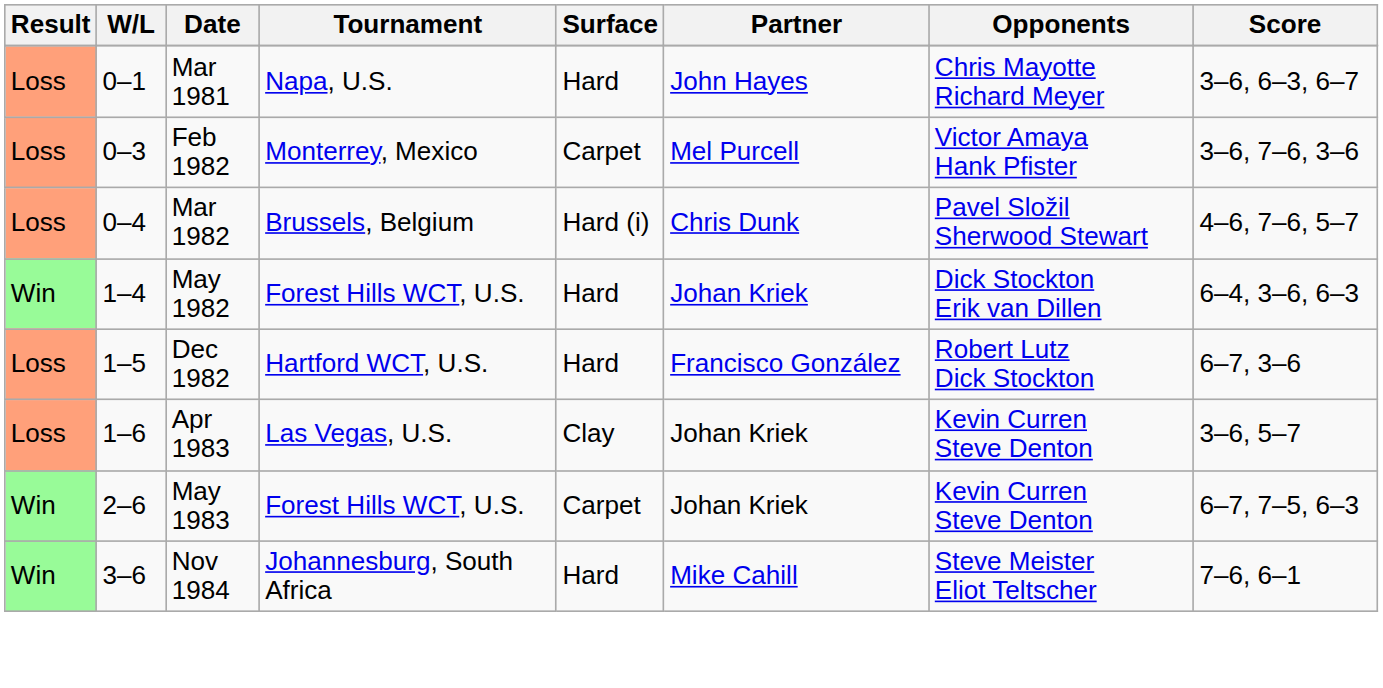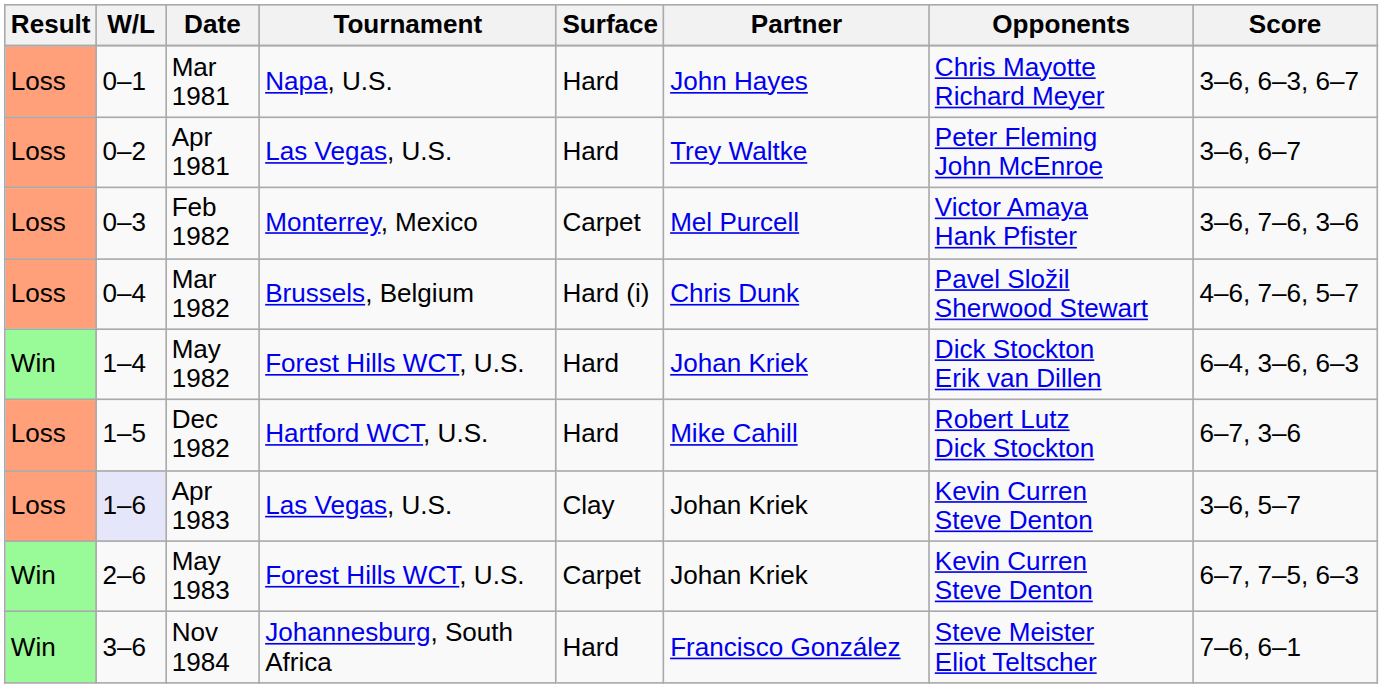+ row: Loss | 0–2 | Apr 1981 | Las Vegas, U.S. | Hard | Trey Waltke | Peter Fleming John McEnroe | 3–6, 6–7
Dec 1982 | Partner: Francisco González -> Mike Cahill
Apr 1983 | W/L: no background -> lavender background
Nov 1984 | Partner: Mike Cahill -> Francisco González
